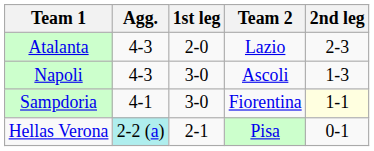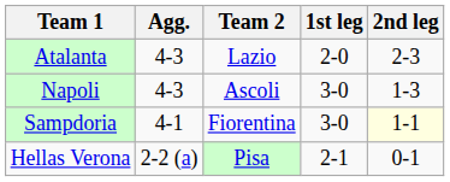columns swapped: Team 2 <-> 1st leg
Hellas Verona | Agg.: paleturquoise background -> no background
